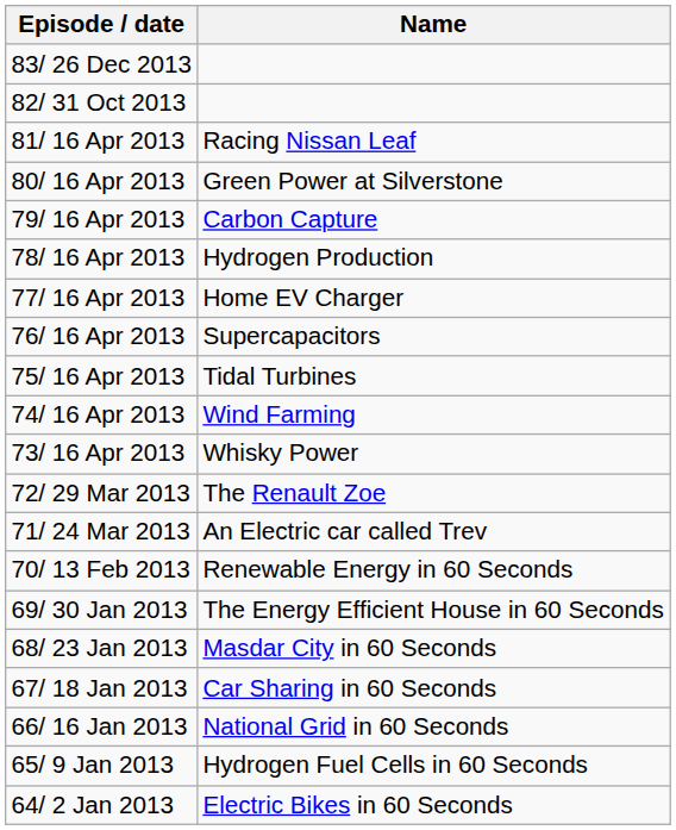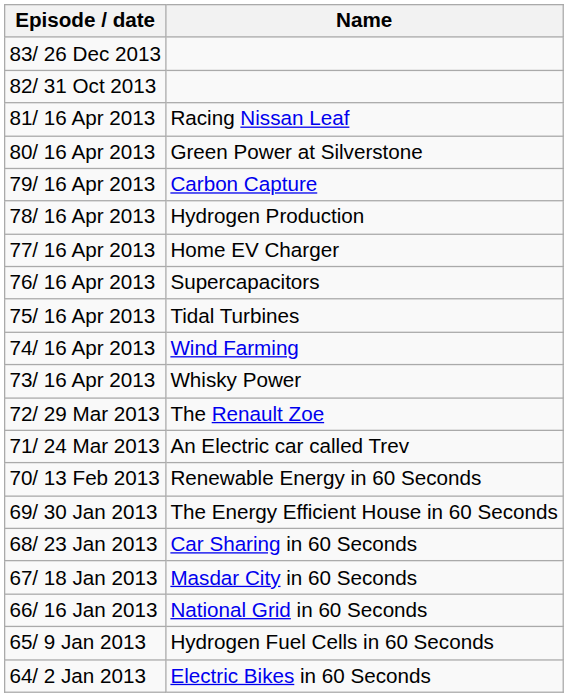68/ 23 Jan 2013 | Name: Masdar City in 60 Seconds -> Car Sharing in 60 Seconds
67/ 18 Jan 2013 | Name: Car Sharing in 60 Seconds -> Masdar City in 60 Seconds
